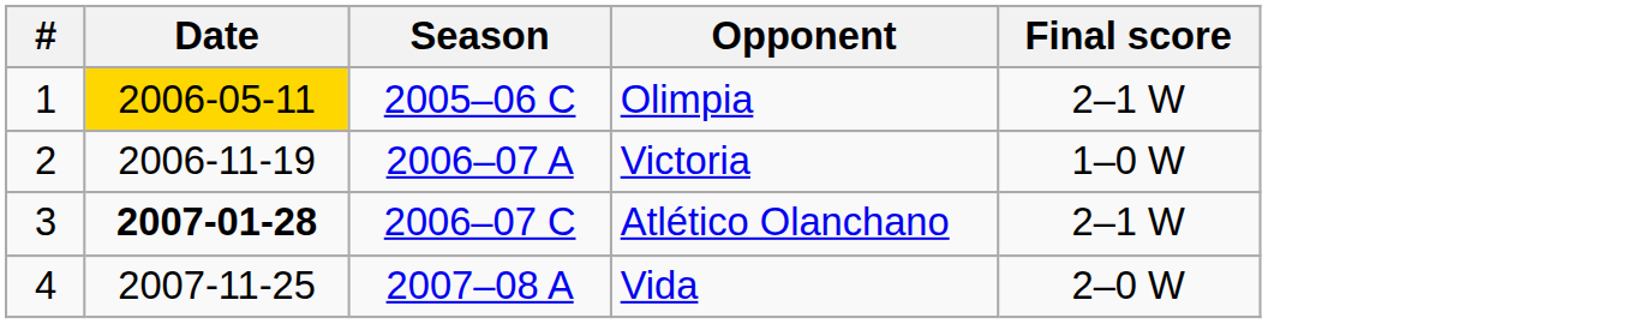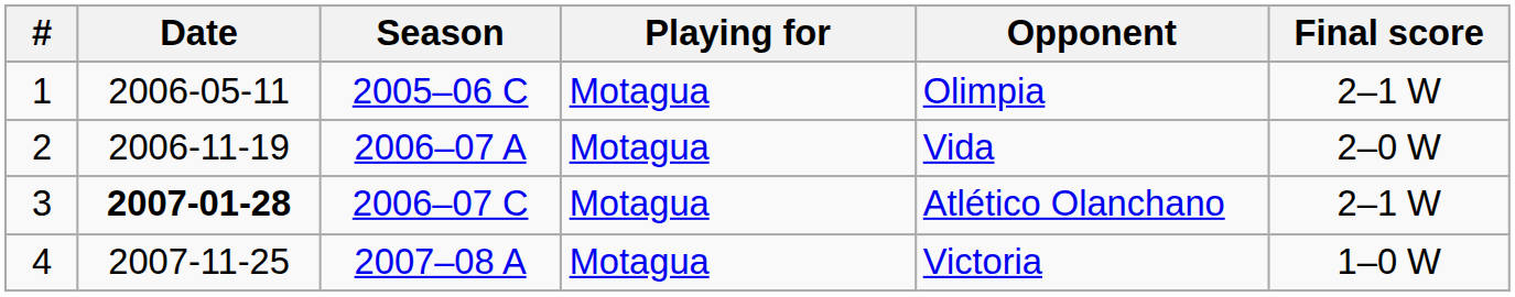+ column: Playing for | Motagua | Motagua | Motagua | Motagua
1 | Date: gold background -> no background
2 | Opponent: Victoria -> Vida
2 | Final score: 1–0 W -> 2–0 W
4 | Opponent: Vida -> Victoria
4 | Final score: 2–0 W -> 1–0 W
